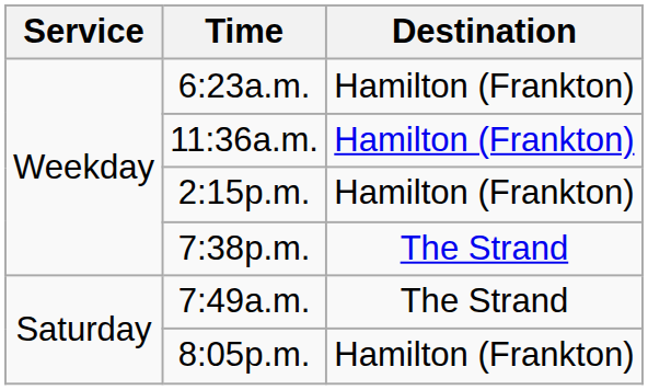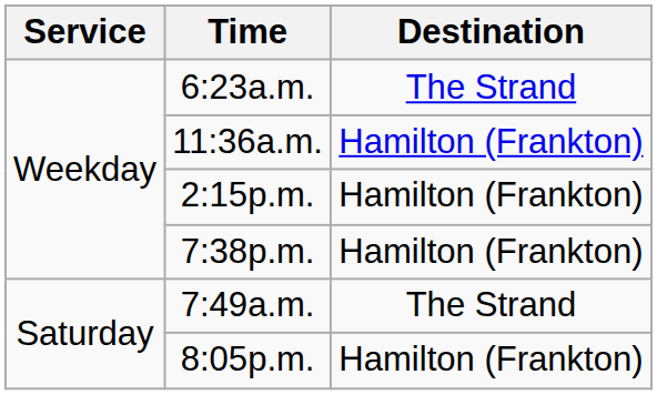6:23a.m. | Destination: Hamilton (Frankton) -> The Strand
7:38p.m. | Destination: The Strand -> Hamilton (Frankton)
